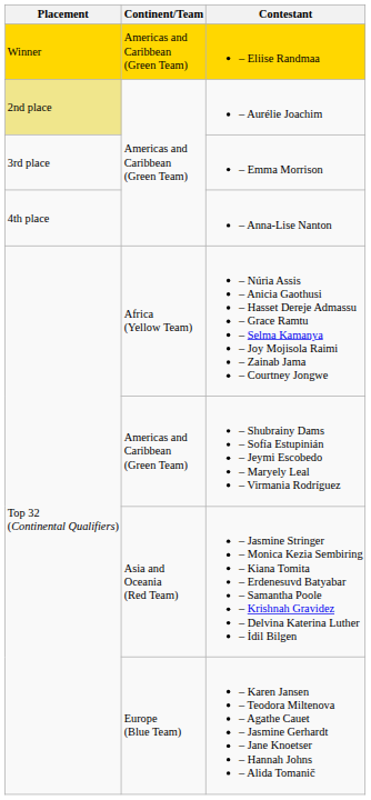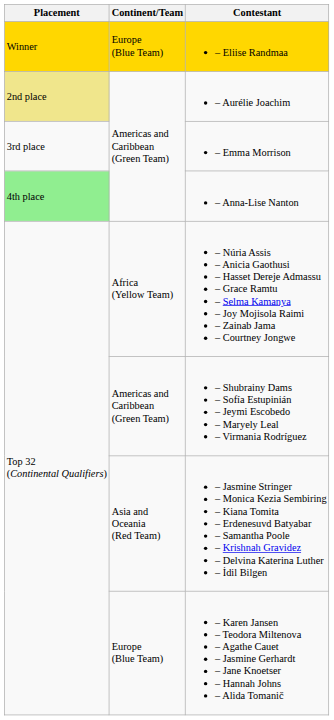– Eliise Randmaa | Continent/Team: Americas and Caribbean (Green Team) -> Europe (Blue Team)
– Anna-Lise Nanton | Placement: no background -> lightgreen background
